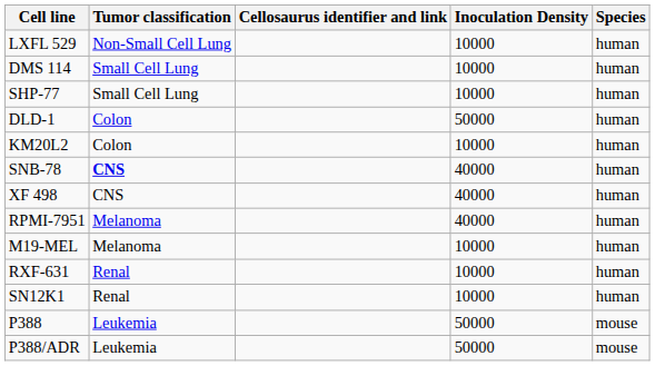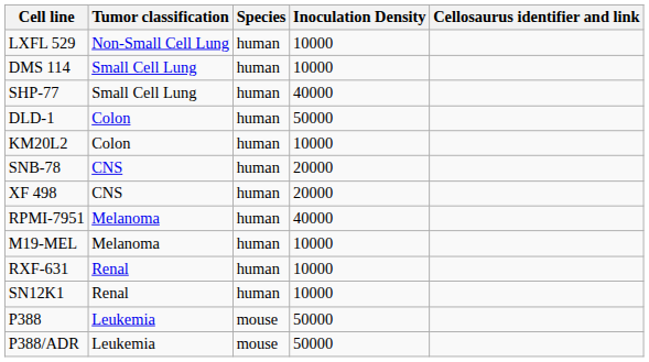columns swapped: Species <-> Cellosaurus identifier and link
SHP-77 | Inoculation Density: 10000 -> 40000
SNB-78 | Tumor classification: bold -> normal
SNB-78 | Inoculation Density: 40000 -> 20000
XF 498 | Inoculation Density: 40000 -> 20000
